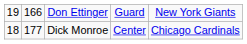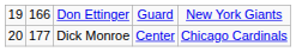Dick Monroe | column 1: 18 -> 20
